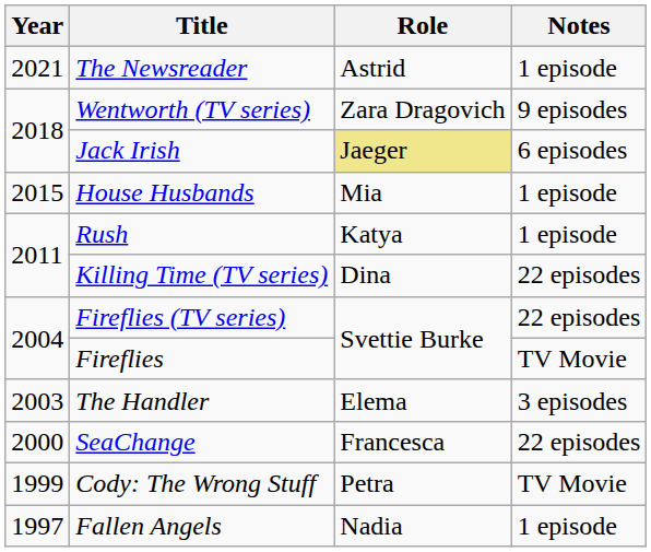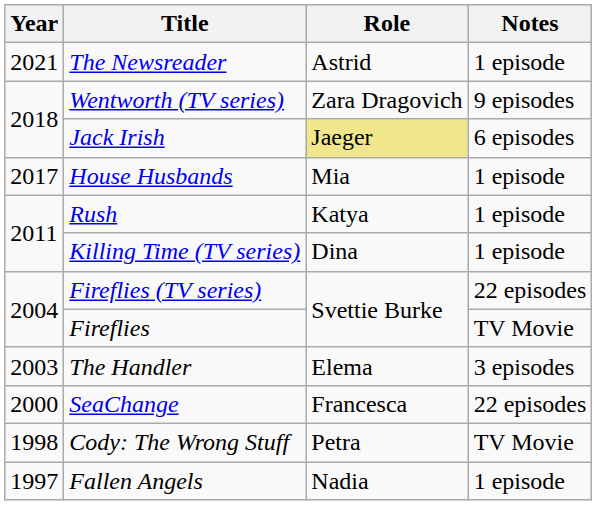House Husbands | Year: 2015 -> 2017
Killing Time (TV series) | Notes: 22 episodes -> 1 episode
Cody: The Wrong Stuff | Year: 1999 -> 1998
